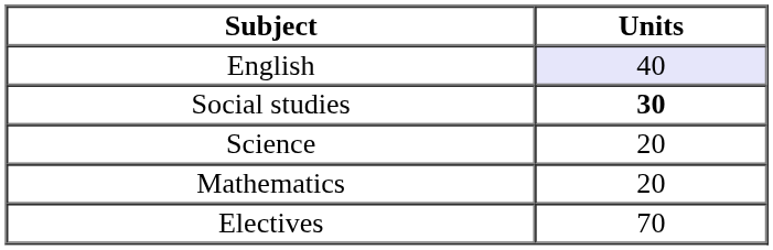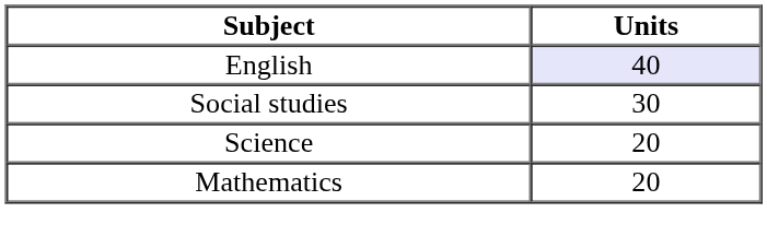Social studies | Units: bold -> normal
- row: Electives | 70
